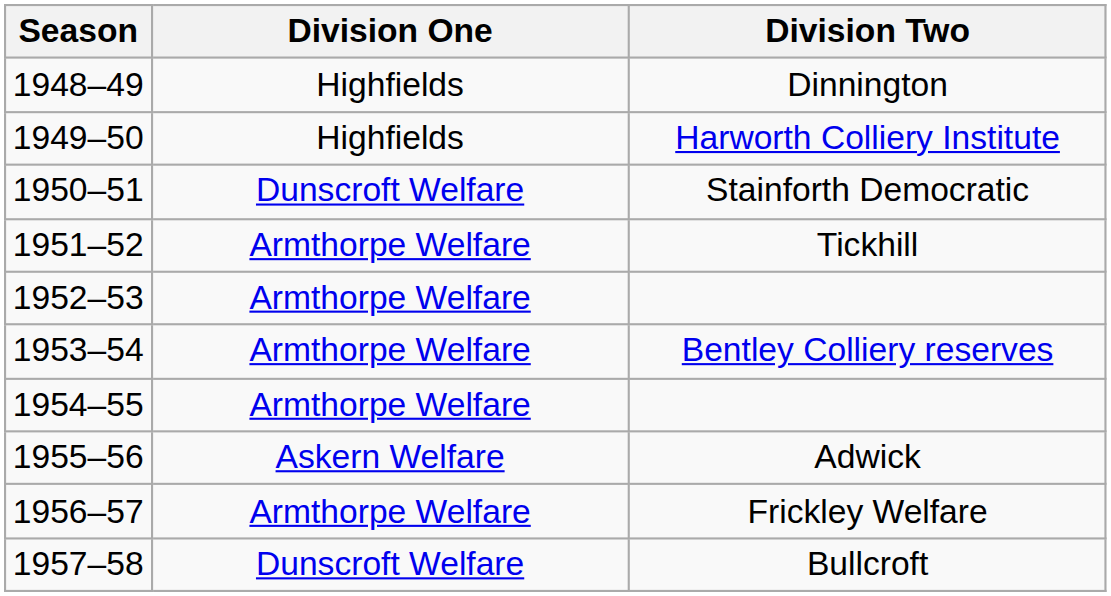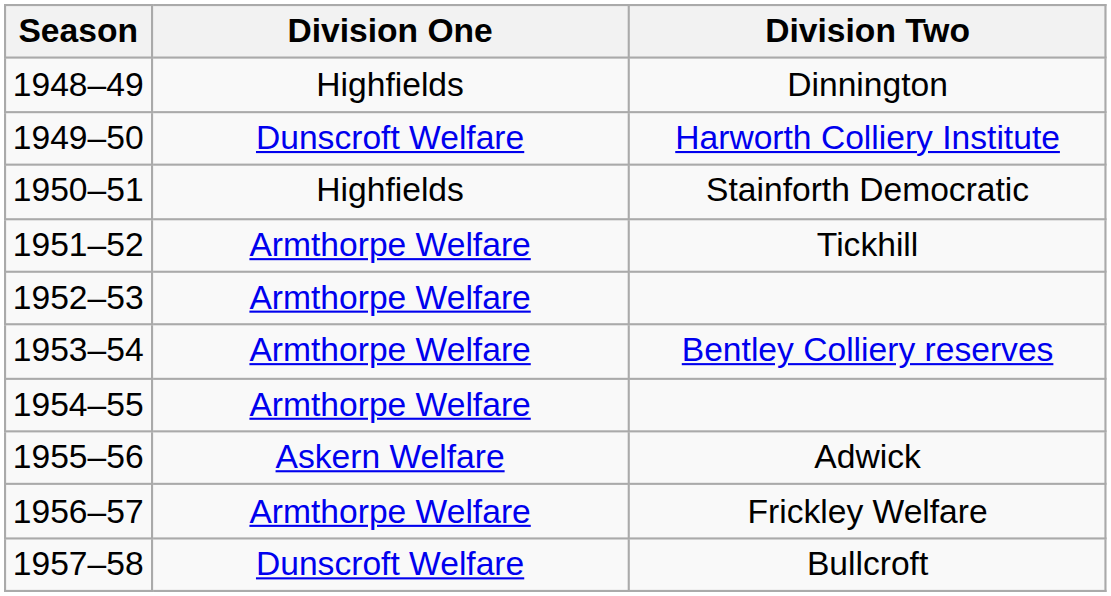Harworth Colliery Institute | Division One: Highfields -> Dunscroft Welfare
Stainforth Democratic | Division One: Dunscroft Welfare -> Highfields
